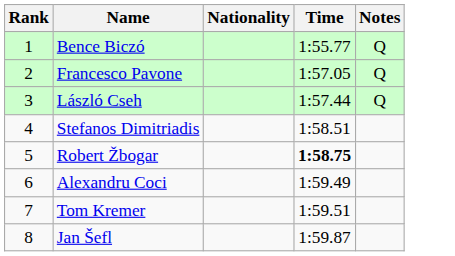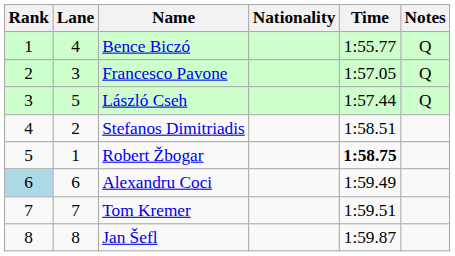+ column: Lane | 4 | 3 | 5 | 2 | 1 | 6 | 7 | 8
Alexandru Coci | Rank: no background -> lightblue background
